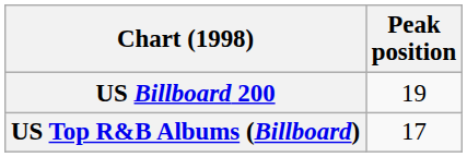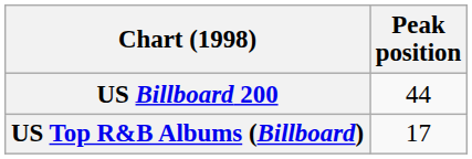US Billboard 200 | Peak position: 19 -> 44
